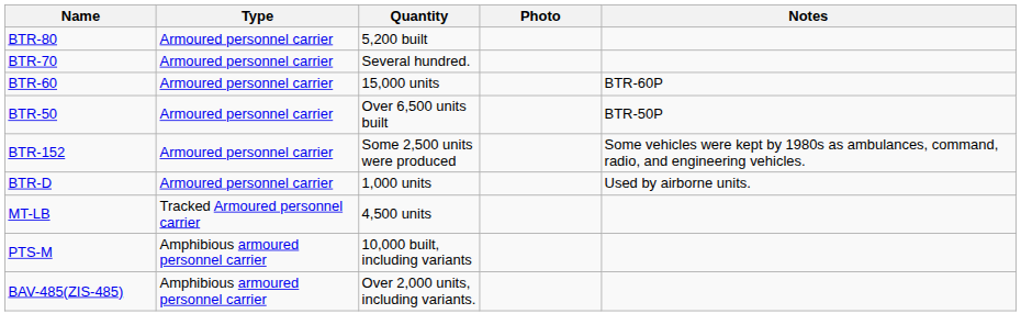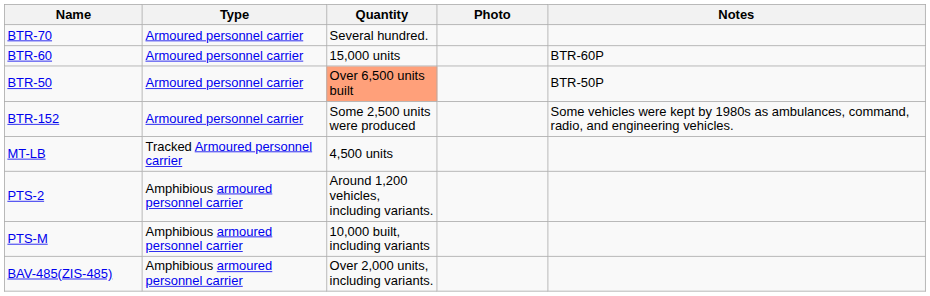- row: BTR-80 | Armoured personnel carrier | 5,200 built
BTR-50 | Quantity: no background -> lightsalmon background
- row: BTR-D | Armoured personnel carrier | 1,000 units | Used by airborne units.
+ row: PTS-2 | Amphibious armoured personnel carrier | Around 1,200 vehicles, including variants.
